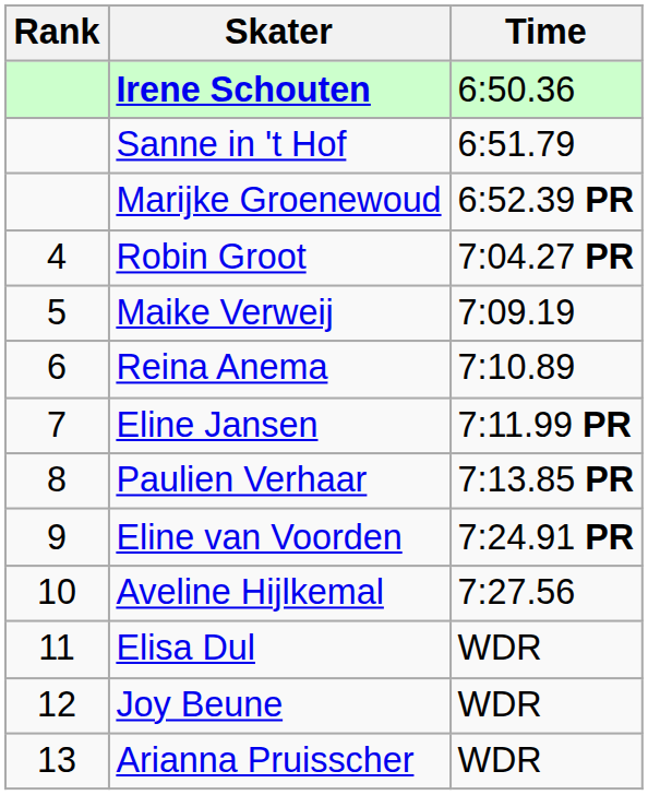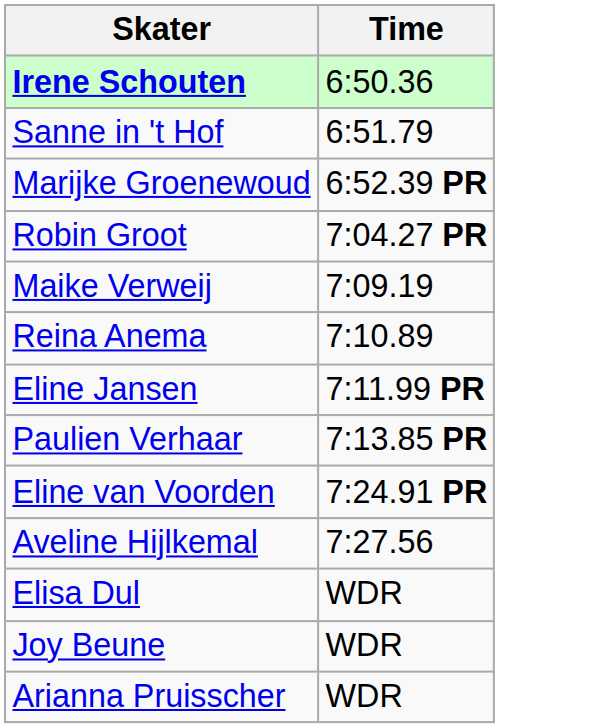- column: Rank | 4 | 5 | 6 | 7 | 8 | 9 | 10 | 11 | 12 | 13
